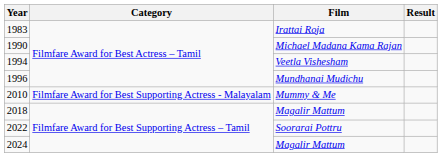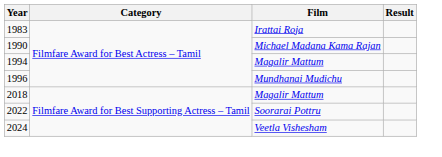1994 | Film: Veetla Vishesham -> Magalir Mattum
- row: 2010 | Filmfare Award for Best Supporting Actress - Malayalam | Mummy & Me
2024 | Film: Magalir Mattum -> Veetla Vishesham
